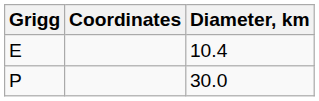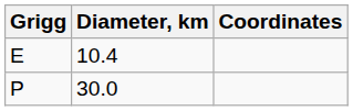columns swapped: Coordinates <-> Diameter, km
